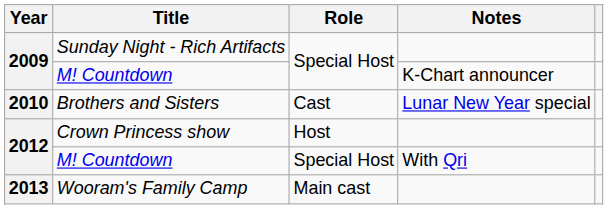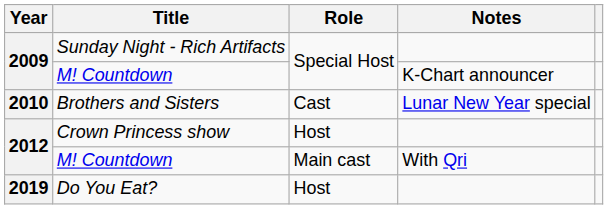2012 / M! Countdown | Role: Special Host -> Main cast
- row: 2013 | Wooram's Family Camp | Main cast
+ row: 2019 | Do You Eat? | Host
